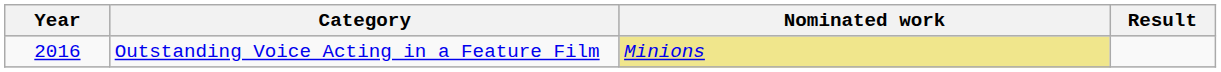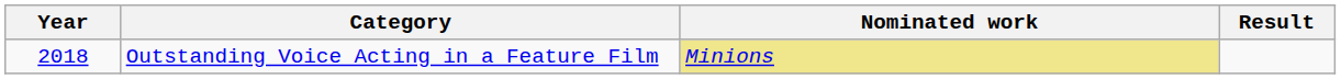Outstanding Voice Acting in a Feature Film | Year: 2016 -> 2018
